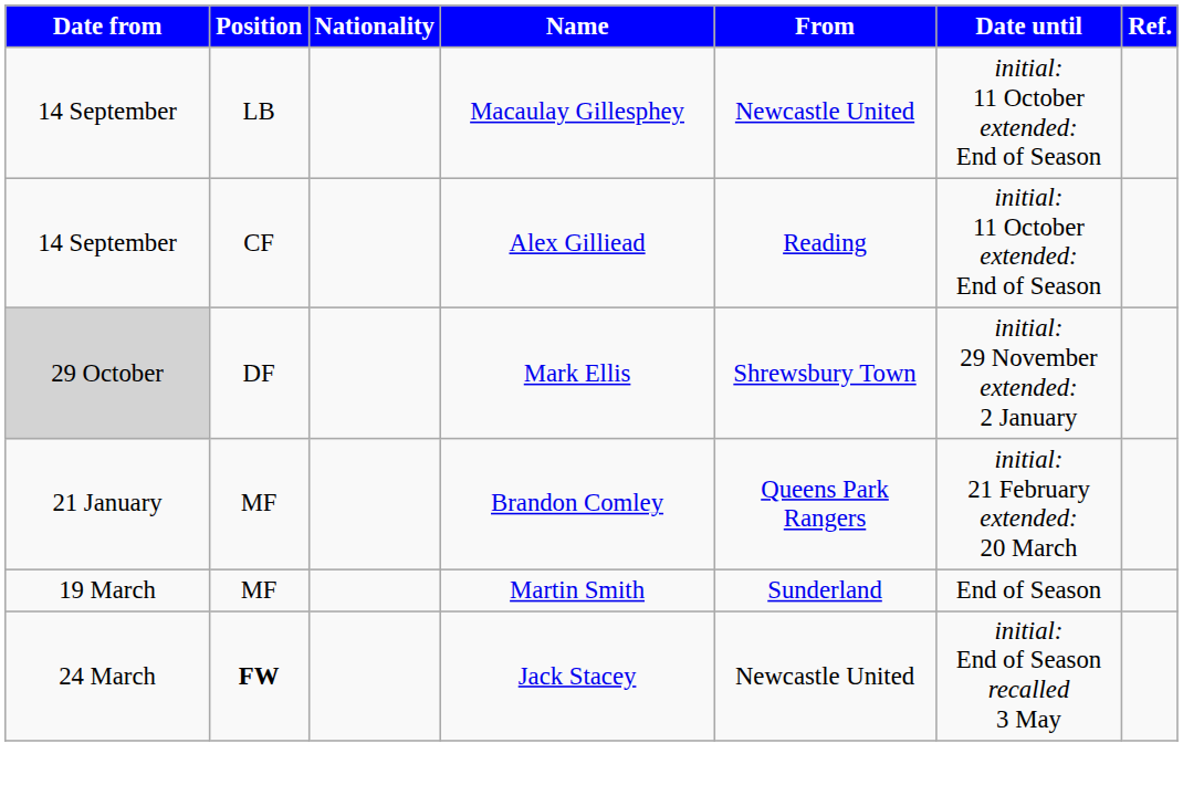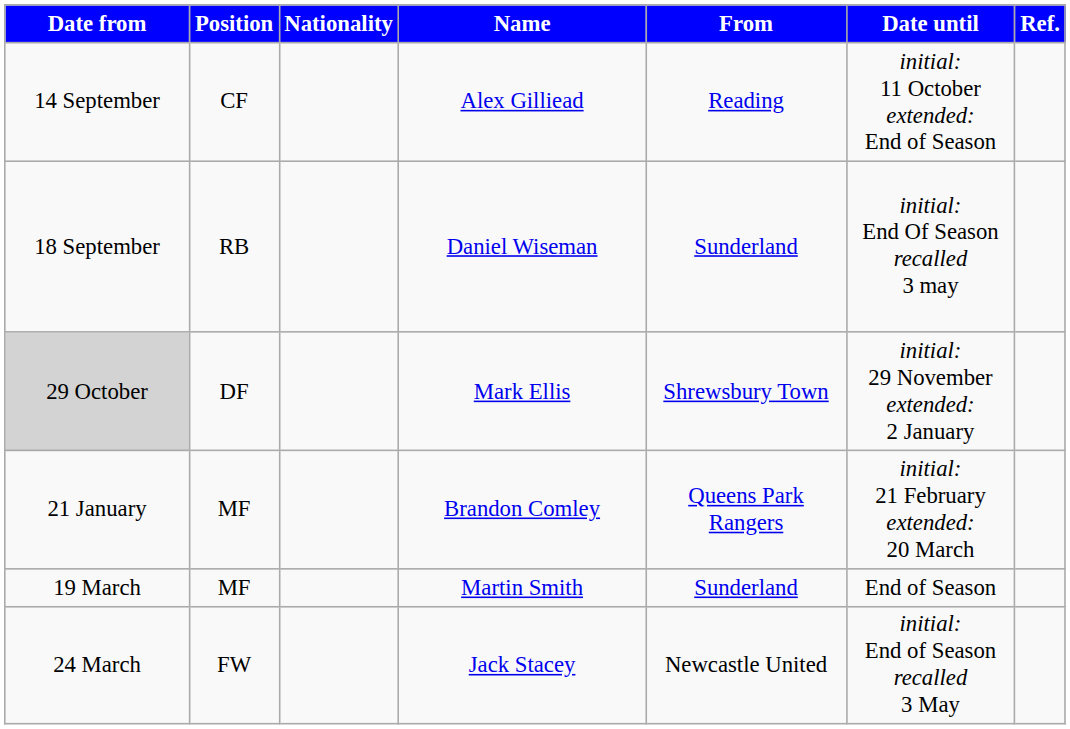- row: 14 September | LB | Macaulay Gillesphey | Newcastle United | initial: 11 October extended: End of Season
+ row: 18 September | RB | Daniel Wiseman | Sunderland | initial: End Of Season recalled 3 may
Jack Stacey | Position: bold -> normal
